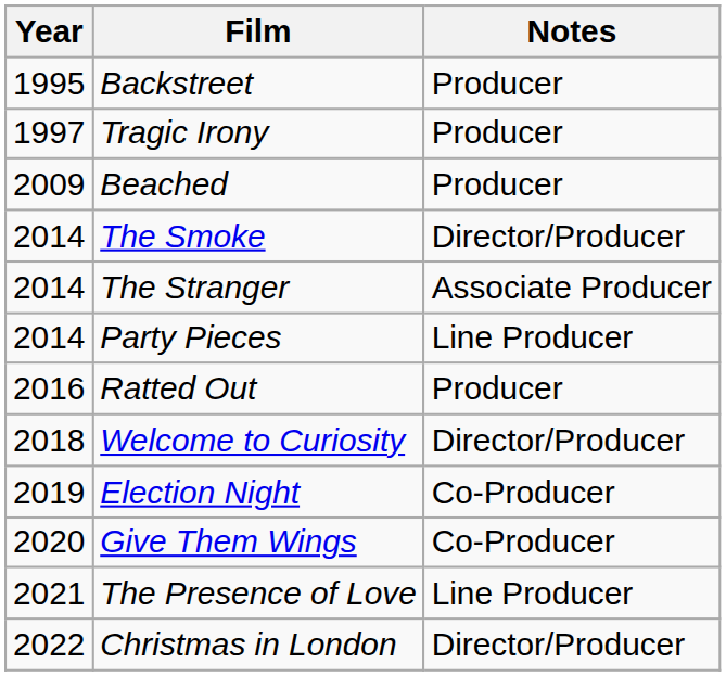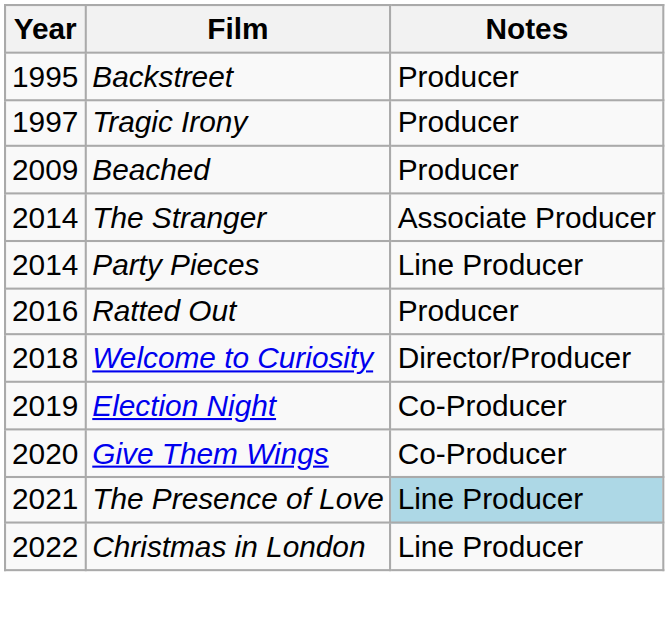- row: 2014 | The Smoke | Director/Producer
The Presence of Love | Notes: no background -> lightblue background
Christmas in London | Notes: Director/Producer -> Line Producer
